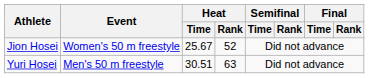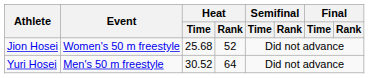Jion Hosei | Heat / Time: 25.67 -> 25.68
Yuri Hosei | Heat / Time: 30.51 -> 30.52
Yuri Hosei | Heat / Rank: 63 -> 64
